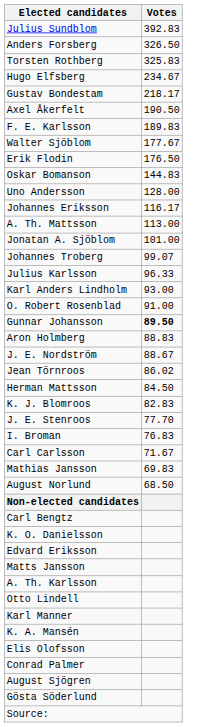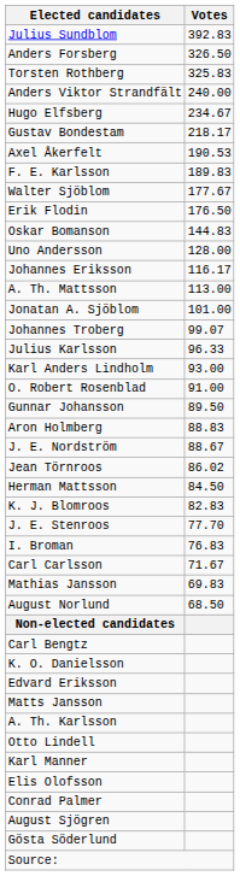+ row: Anders Viktor Strandfält | 240.00
Axel Åkerfelt | Votes: 190.50 -> 190.53
Gunnar Johansson | Votes: bold -> normal
- row: K. A. Mansén
